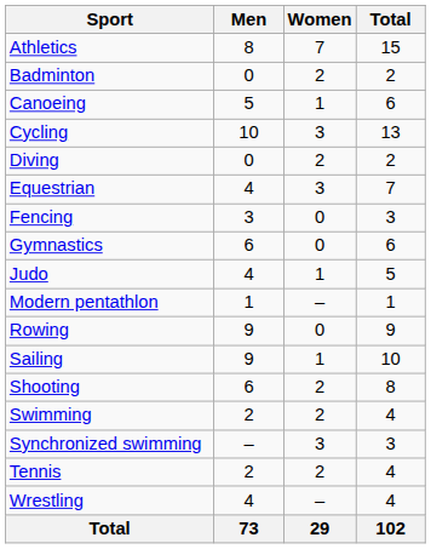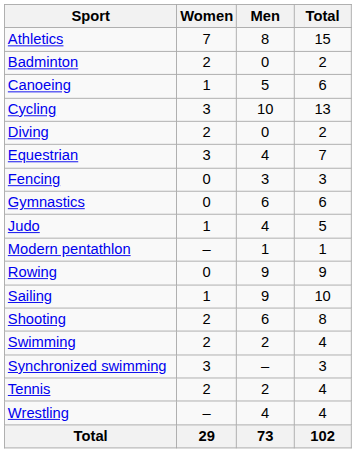columns swapped: Men <-> Women
